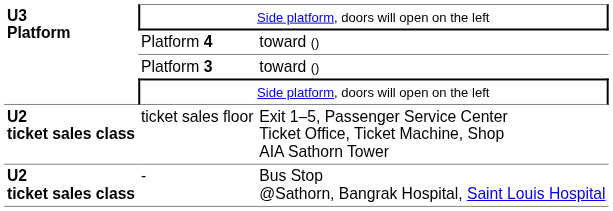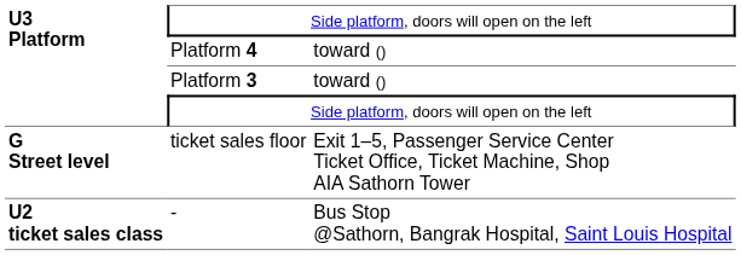ticket sales floor | column 1: U2 ticket sales class -> G Street level
